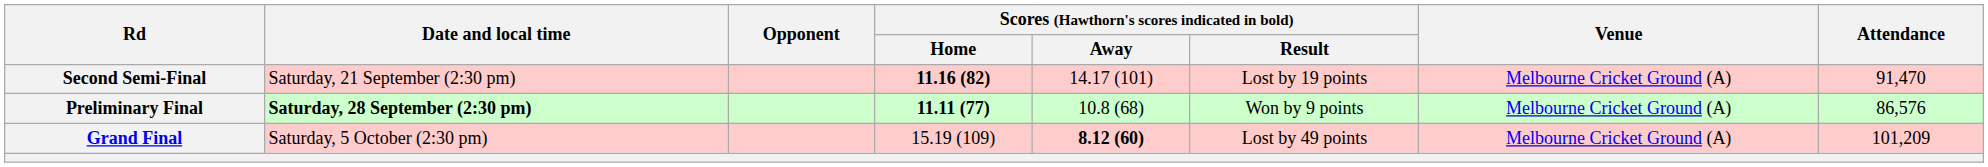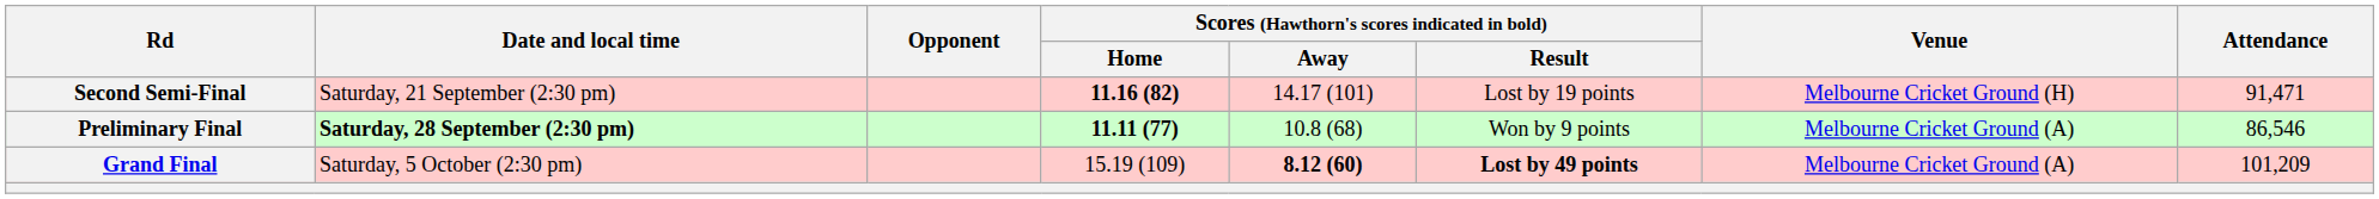Second Semi-Final | Venue: Melbourne Cricket Ground (A) -> Melbourne Cricket Ground (H)
Second Semi-Final | Attendance: 91,470 -> 91,471
Preliminary Final | Attendance: 86,576 -> 86,546
Grand Final | Scores (Hawthorn's scores indicated in bold) / Result: normal -> bold
